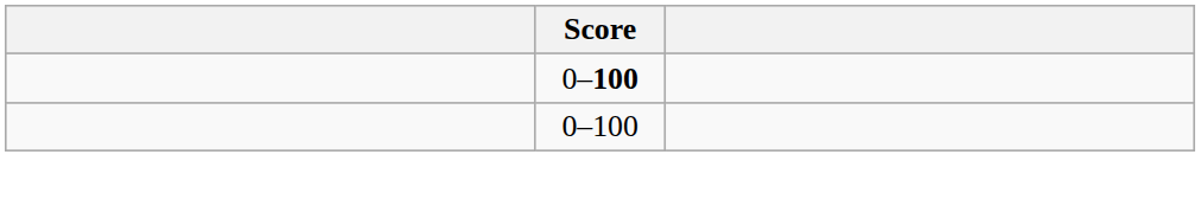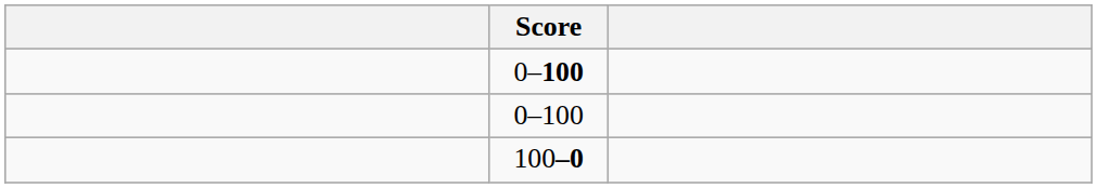+ row: 100–0
